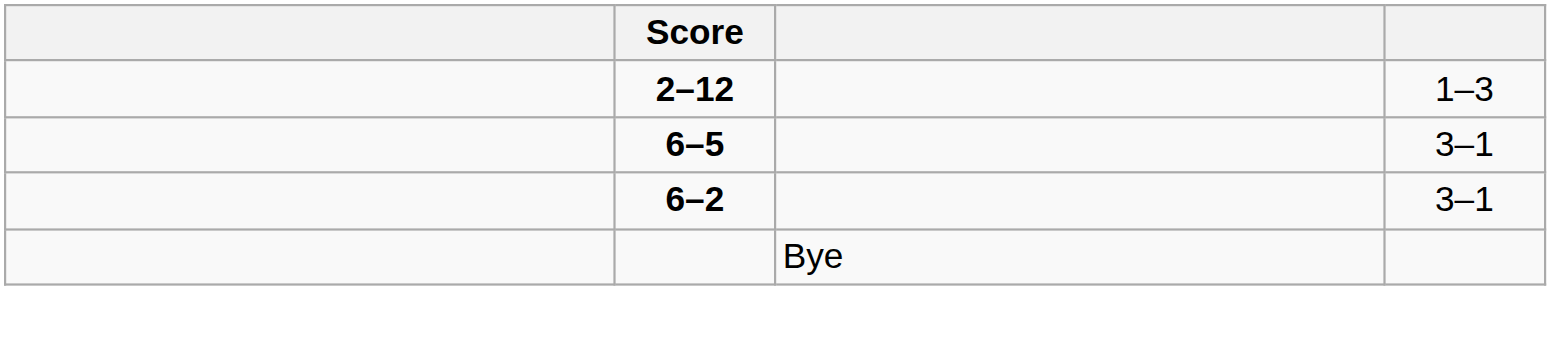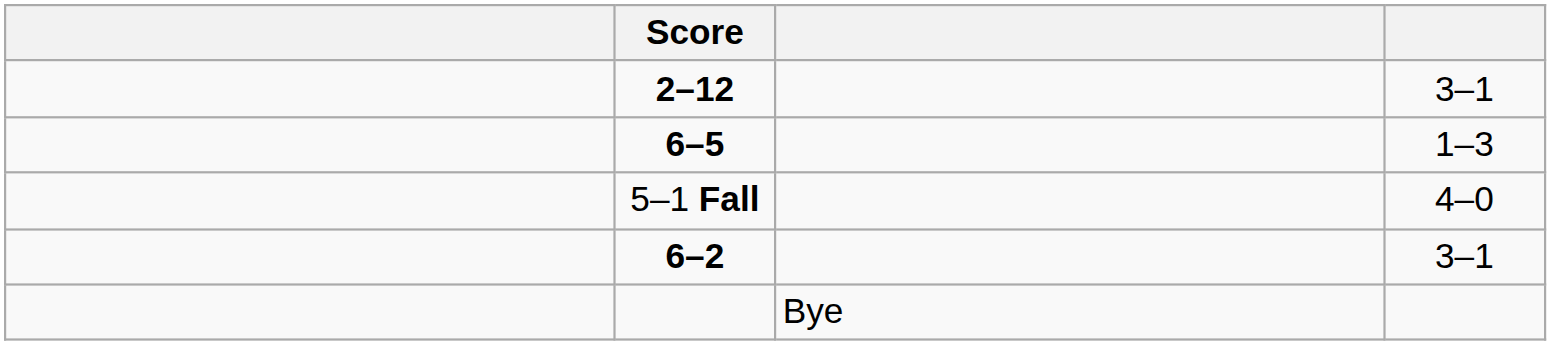2–12 | column 4: 1–3 -> 3–1
6–5 | column 4: 3–1 -> 1–3
+ row: 5–1 Fall | 4–0
